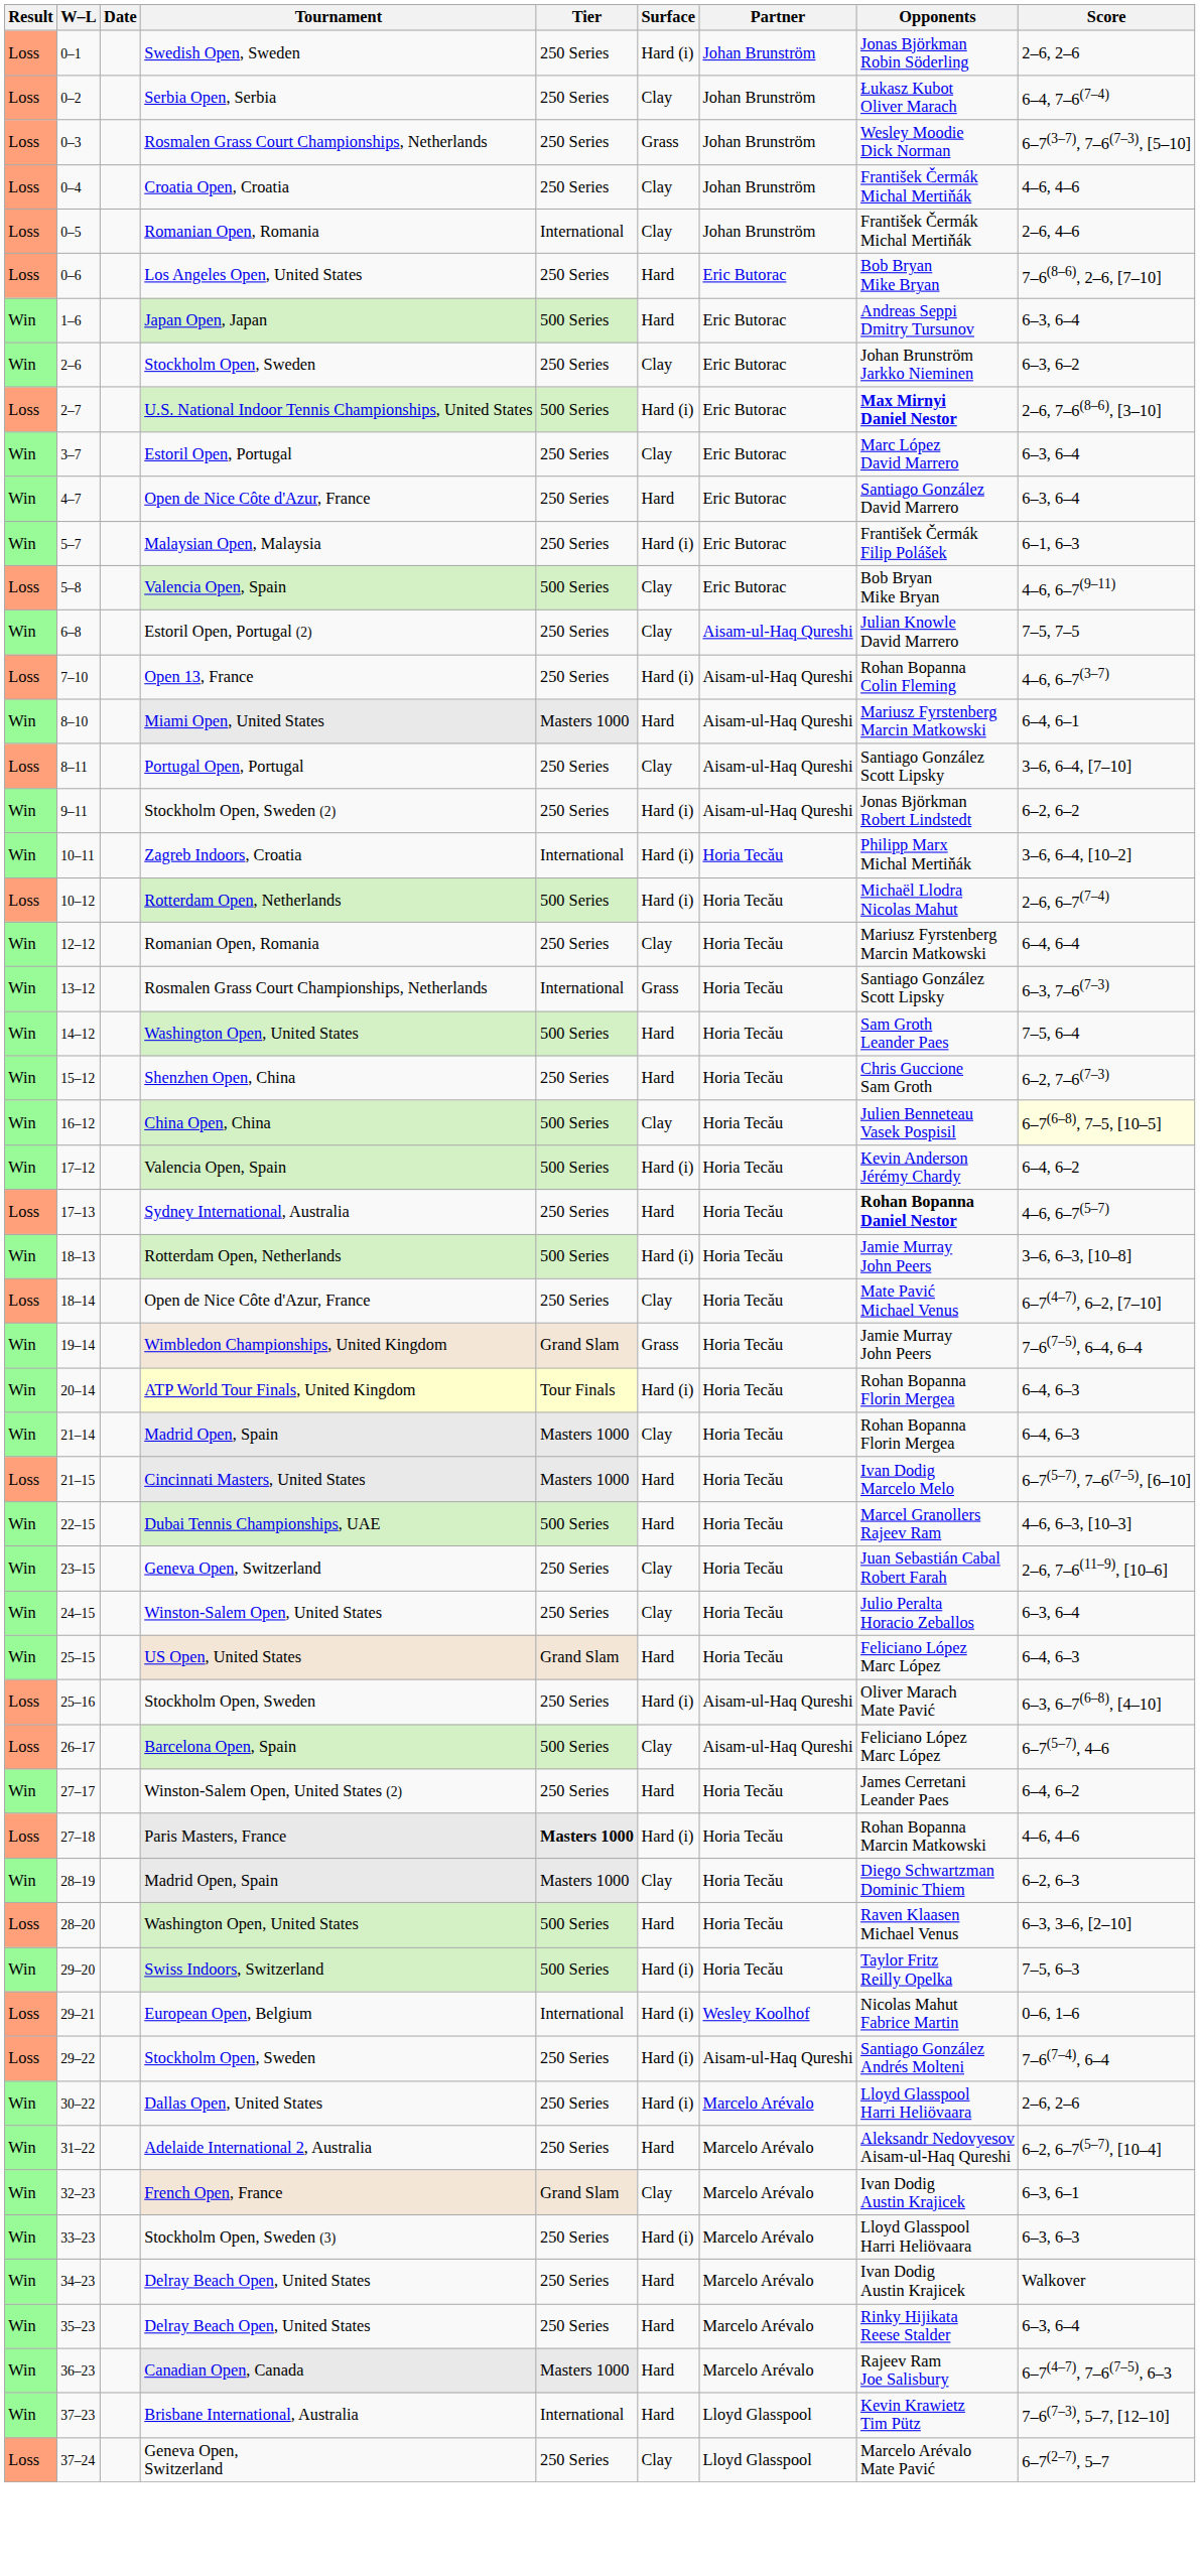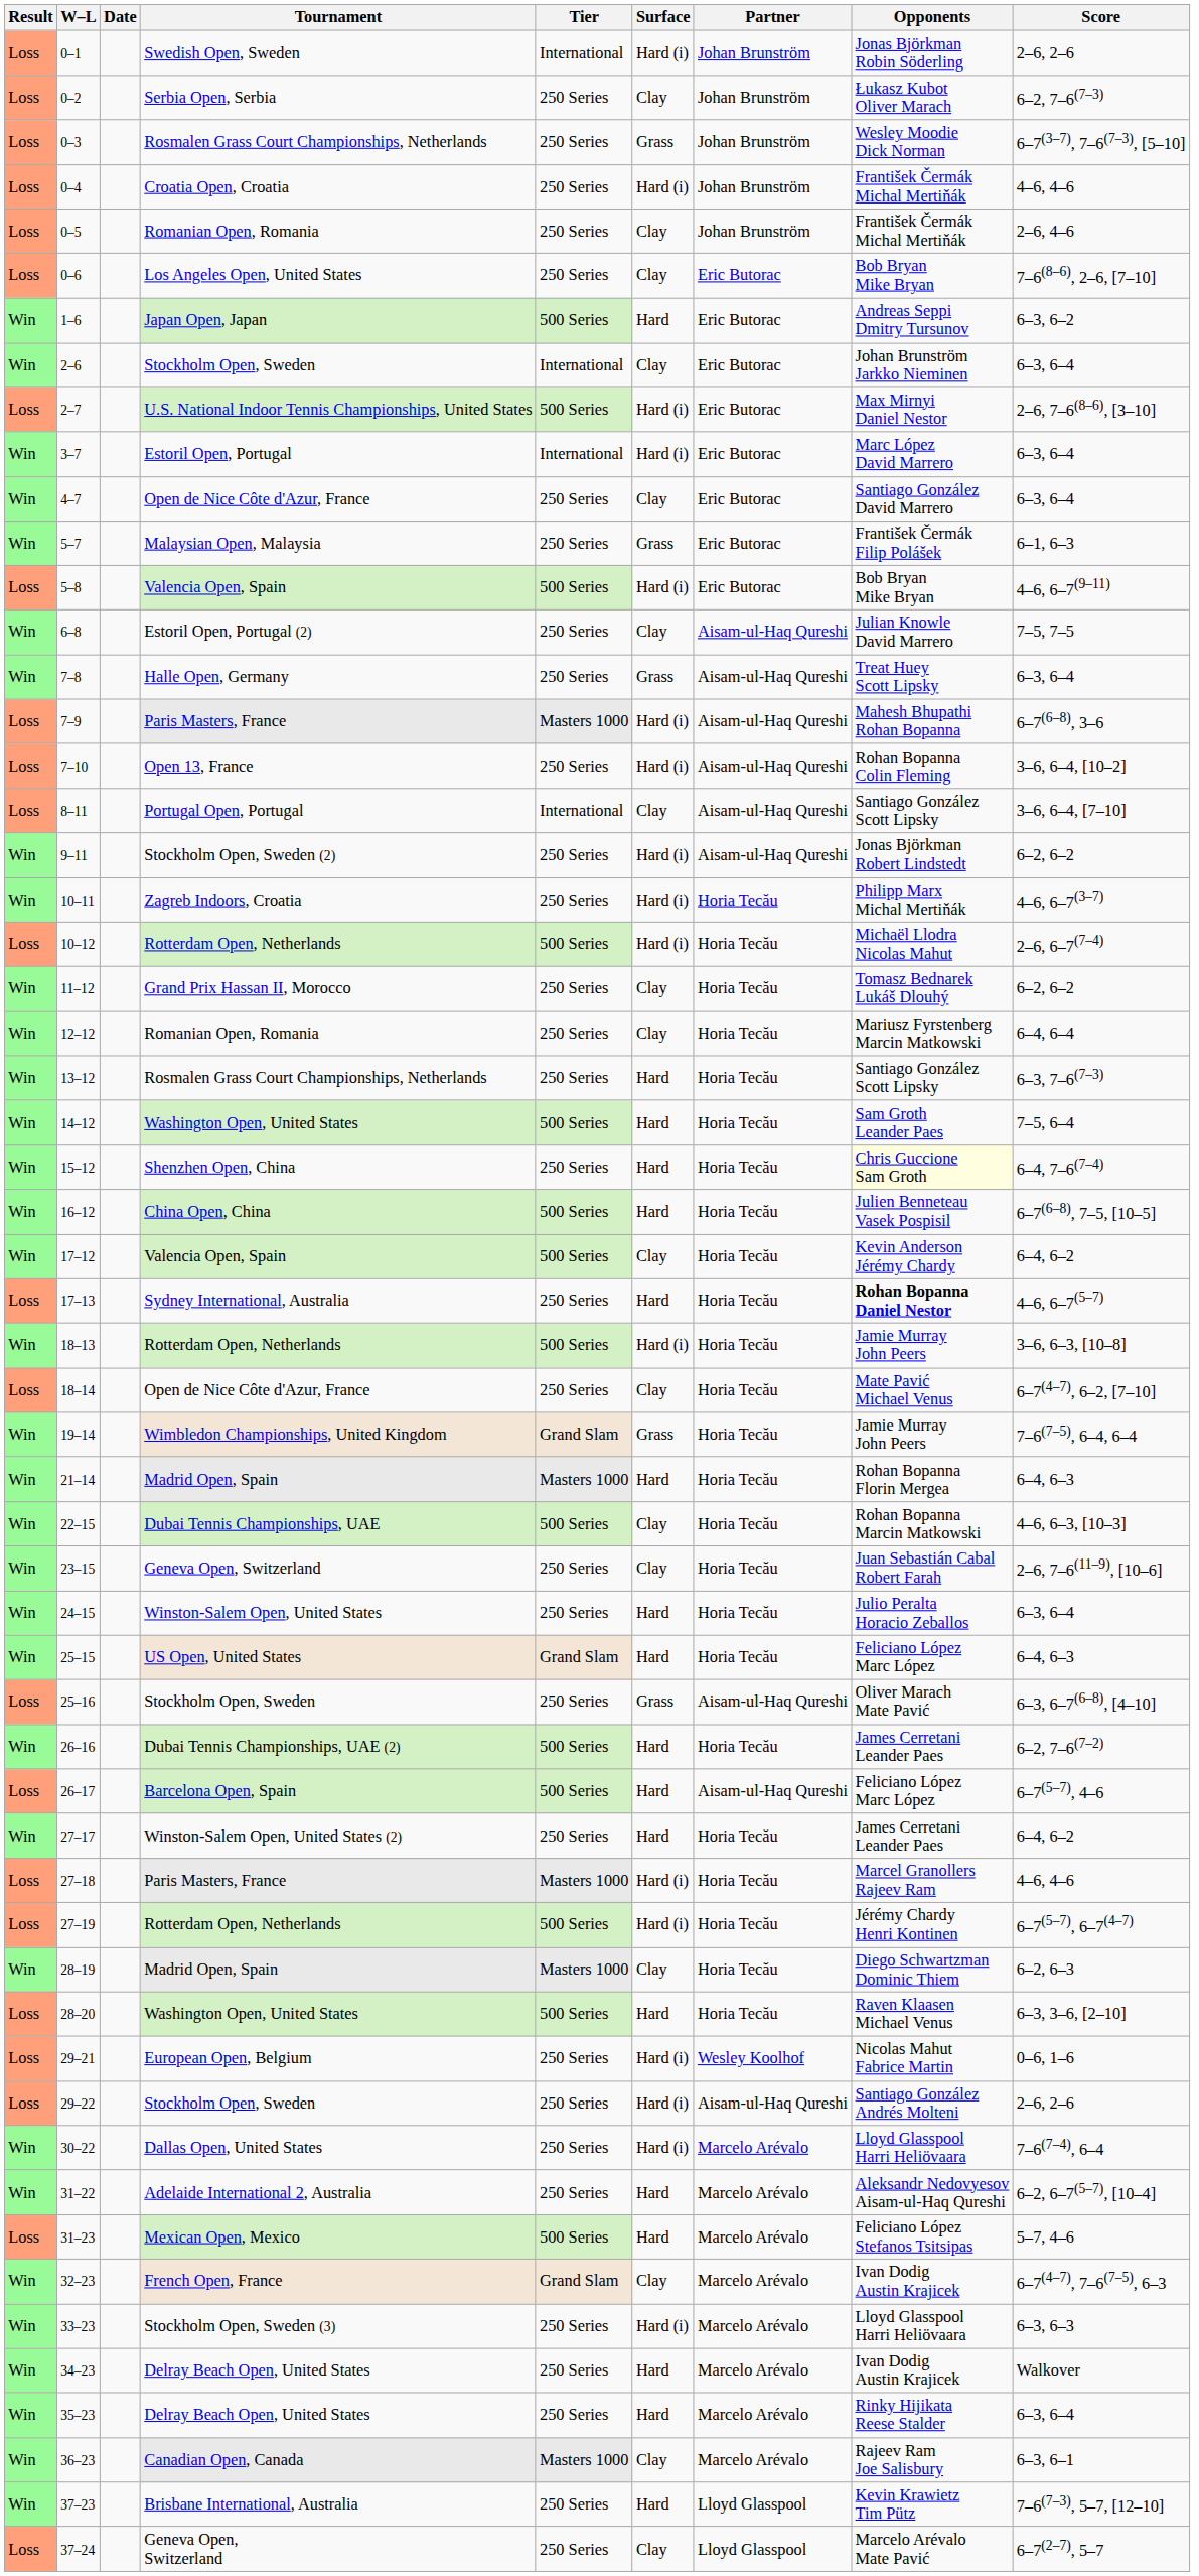0–1 | Tier: 250 Series -> International
0–2 | Score: 6–4, 7–6(7–4) -> 6–2, 7–6(7–3)
0–4 | Surface: Clay -> Hard (i)
0–5 | Tier: International -> 250 Series
0–6 | Surface: Hard -> Clay
1–6 | Score: 6–3, 6–4 -> 6–3, 6–2
2–6 | Tier: 250 Series -> International
2–6 | Score: 6–3, 6–2 -> 6–3, 6–4
2–7 | Opponents: bold -> normal
3–7 | Tier: 250 Series -> International
3–7 | Surface: Clay -> Hard (i)
4–7 | Surface: Hard -> Clay
5–7 | Surface: Hard (i) -> Grass
5–8 | Surface: Clay -> Hard (i)
+ row: Win | 7–8 | Halle Open, Germany | 250 Series | Grass | Aisam-ul-Haq Qureshi | Treat Huey Scott Lipsky | 6–3, 6–4
+ row: Loss | 7–9 | Paris Masters, France | Masters 1000 | Hard (i) | Aisam-ul-Haq Qureshi | Mahesh Bhupathi Rohan Bopanna | 6–7(6–8), 3–6
7–10 | Score: 4–6, 6–7(3–7) -> 3–6, 6–4, [10–2]
- row: Win | 8–10 | Miami Open, United States | Masters 1000 | Hard | Aisam-ul-Haq Qureshi | Mariusz Fyrstenberg Marcin Matkowski | 6–4, 6–1
8–11 | Tier: 250 Series -> International
10–11 | Tier: International -> 250 Series
10–11 | Score: 3–6, 6–4, [10–2] -> 4–6, 6–7(3–7)
+ row: Win | 11–12 | Grand Prix Hassan II, Morocco | 250 Series | Clay | Horia Tecău | Tomasz Bednarek Lukáš Dlouhý | 6–2, 6–2
13–12 | Tier: International -> 250 Series
13–12 | Surface: Grass -> Hard
15–12 | Opponents: no background -> lightyellow background
15–12 | Score: 6–2, 7–6(7–3) -> 6–4, 7–6(7–4)
16–12 | Surface: Clay -> Hard
16–12 | Score: lightyellow background -> no background
17–12 | Surface: Hard (i) -> Clay
- row: Win | 20–14 | ATP World Tour Finals, United Kingdom | Tour Finals | Hard (i) | Horia Tecău | Rohan Bopanna Florin Mergea | 6–4, 6–3
21–14 | Surface: Clay -> Hard
- row: Loss | 21–15 | Cincinnati Masters, United States | Masters 1000 | Hard | Horia Tecău | Ivan Dodig Marcelo Melo | 6–7(5–7), 7–6(7–5), [6–10]
22–15 | Surface: Hard -> Clay
22–15 | Opponents: Marcel Granollers Rajeev Ram -> Rohan Bopanna Marcin Matkowski
24–15 | Surface: Clay -> Hard
25–16 | Surface: Hard (i) -> Grass
+ row: Win | 26–16 | Dubai Tennis Championships, UAE (2) | 500 Series | Hard | Horia Tecău | James Cerretani Leander Paes | 6–2, 7–6(7–2)
26–17 | Surface: Clay -> Hard
27–18 | Tier: bold -> normal
27–18 | Opponents: Rohan Bopanna Marcin Matkowski -> Marcel Granollers Rajeev Ram
+ row: Loss | 27–19 | Rotterdam Open, Netherlands | 500 Series | Hard (i) | Horia Tecău | Jérémy Chardy Henri Kontinen | 6–7(5–7), 6–7(4–7)
- row: Win | 29–20 | Swiss Indoors, Switzerland | 500 Series | Hard (i) | Horia Tecău | Taylor Fritz Reilly Opelka | 7–5, 6–3
29–21 | Tier: International -> 250 Series
29–22 | Score: 7–6(7–4), 6–4 -> 2–6, 2–6
30–22 | Score: 2–6, 2–6 -> 7–6(7–4), 6–4
+ row: Loss | 31–23 | Mexican Open, Mexico | 500 Series | Hard | Marcelo Arévalo | Feliciano López Stefanos Tsitsipas | 5–7, 4–6
32–23 | Score: 6–3, 6–1 -> 6–7(4–7), 7–6(7–5), 6–3
36–23 | Surface: Hard -> Clay
36–23 | Score: 6–7(4–7), 7–6(7–5), 6–3 -> 6–3, 6–1
37–23 | Tier: International -> 250 Series
